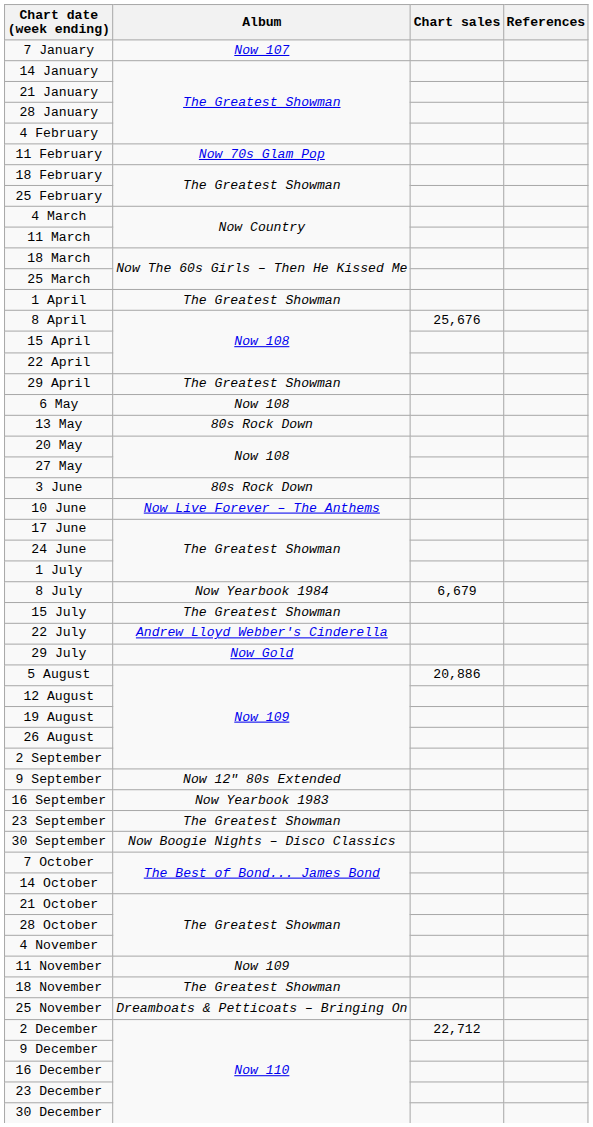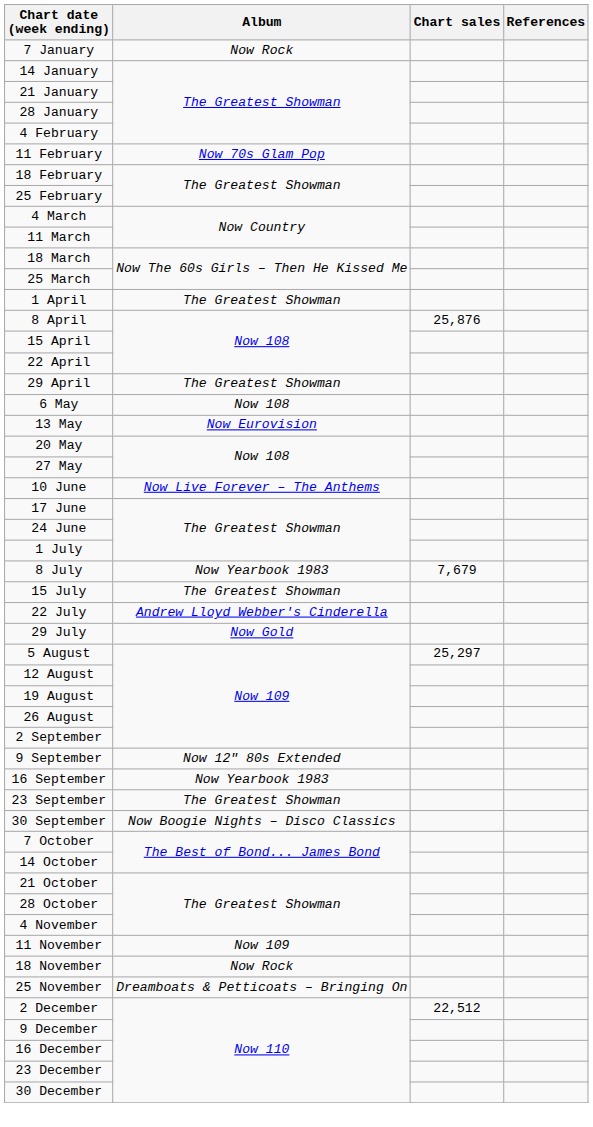7 January | Album: Now 107 -> Now Rock
8 April | Chart sales: 25,676 -> 25,876
13 May | Album: 80s Rock Down -> Now Eurovision
- row: 3 June | 80s Rock Down
8 July | Album: Now Yearbook 1984 -> Now Yearbook 1983
8 July | Chart sales: 6,679 -> 7,679
5 August | Chart sales: 20,886 -> 25,297
18 November | Album: The Greatest Showman -> Now Rock
2 December | Chart sales: 22,712 -> 22,512
